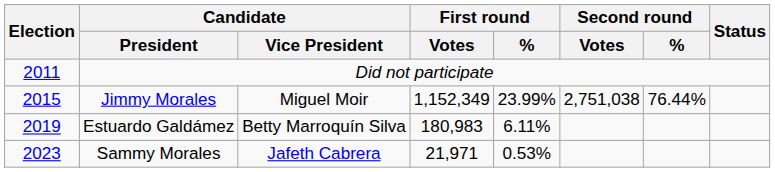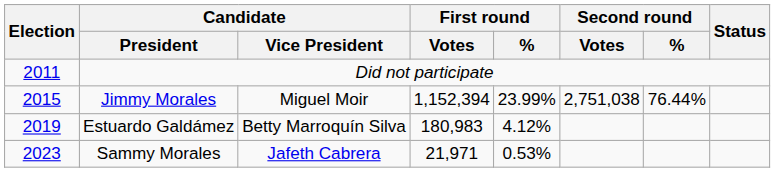Jimmy Morales | First round / Votes: 1,152,349 -> 1,152,394
Estuardo Galdámez | First round / %: 6.11% -> 4.12%
